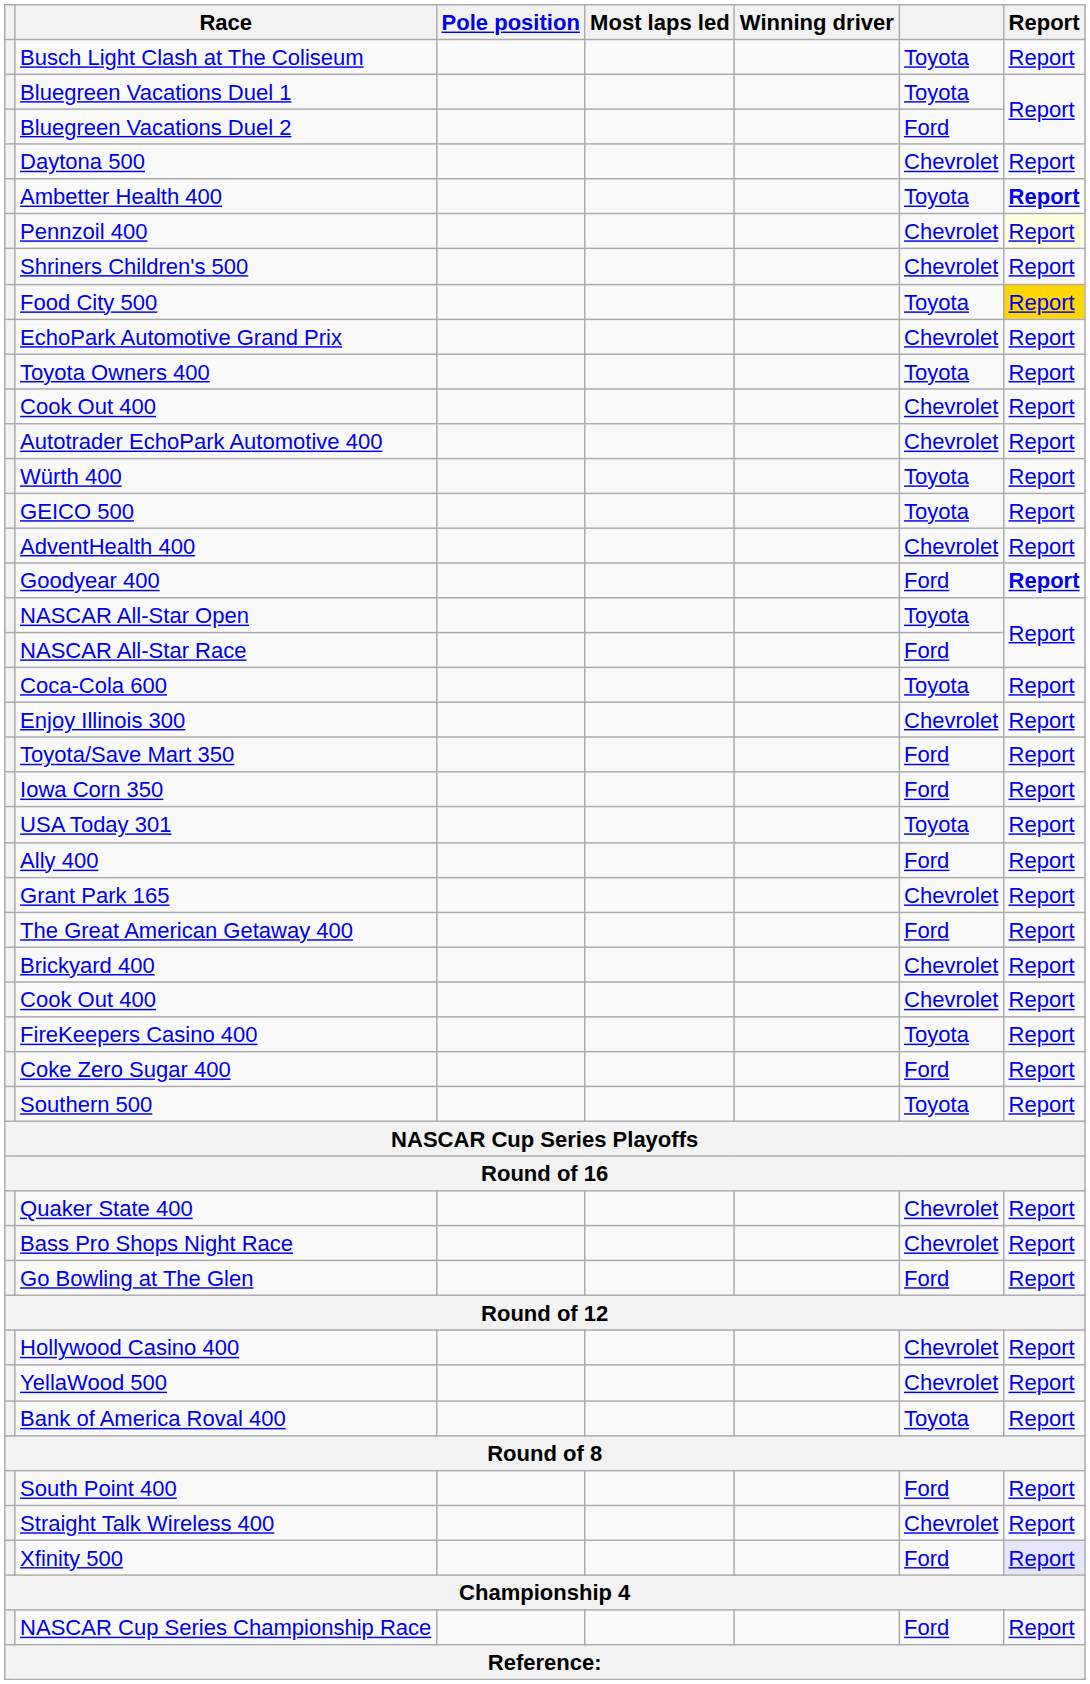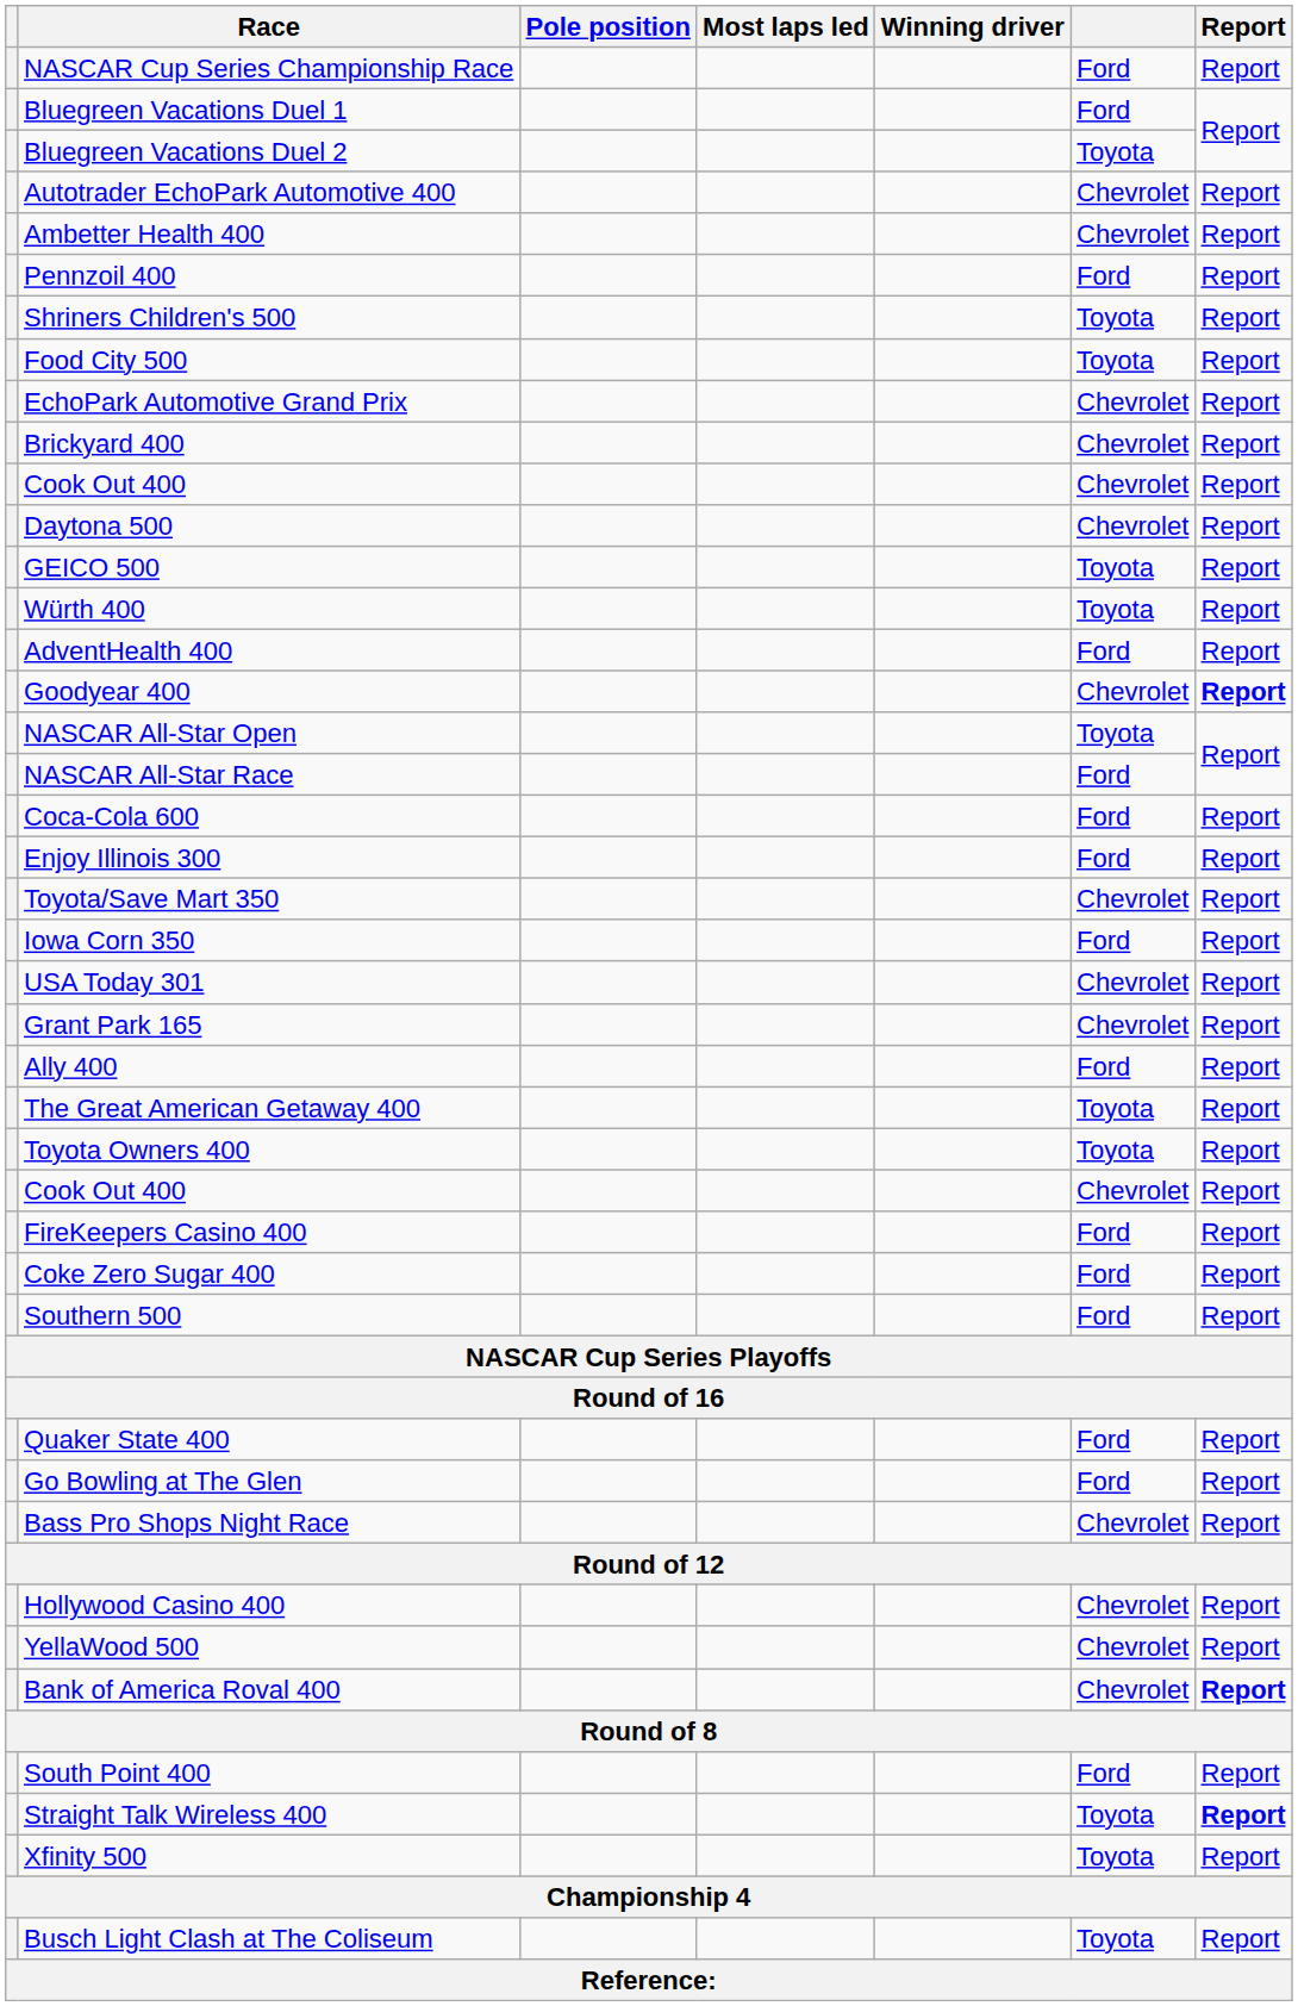rows swapped: Busch Light Clash at The Coliseum <-> NASCAR Cup Series Championship Race
Bluegreen Vacations Duel 1 | column 6: Toyota -> Ford
Bluegreen Vacations Duel 2 | column 6: Ford -> Toyota
rows swapped: Daytona 500 <-> Autotrader EchoPark Automotive 400
Ambetter Health 400 | column 6: Toyota -> Chevrolet
Ambetter Health 400 | Report: bold -> normal
Pennzoil 400 | column 6: Chevrolet -> Ford
Pennzoil 400 | Report: lightyellow background -> no background
Shriners Children's 500 | column 6: Chevrolet -> Toyota
Food City 500 | Report: gold background -> no background
rows swapped: Toyota Owners 400 <-> Brickyard 400
rows swapped: GEICO 500 <-> Würth 400
AdventHealth 400 | column 6: Chevrolet -> Ford
Goodyear 400 | column 6: Ford -> Chevrolet
Coca-Cola 600 | column 6: Toyota -> Ford
Enjoy Illinois 300 | column 6: Chevrolet -> Ford
Toyota/Save Mart 350 | column 6: Ford -> Chevrolet
USA Today 301 | column 6: Toyota -> Chevrolet
rows swapped: Ally 400 <-> Grant Park 165
The Great American Getaway 400 | column 6: Ford -> Toyota
FireKeepers Casino 400 | column 6: Toyota -> Ford
Southern 500 | column 6: Toyota -> Ford
Quaker State 400 | column 6: Chevrolet -> Ford
rows swapped: Go Bowling at The Glen <-> Bass Pro Shops Night Race
Bank of America Roval 400 | column 6: Toyota -> Chevrolet
Bank of America Roval 400 | Report: normal -> bold
Straight Talk Wireless 400 | column 6: Chevrolet -> Toyota
Straight Talk Wireless 400 | Report: normal -> bold
Xfinity 500 | column 6: Ford -> Toyota
Xfinity 500 | Report: lavender background -> no background
